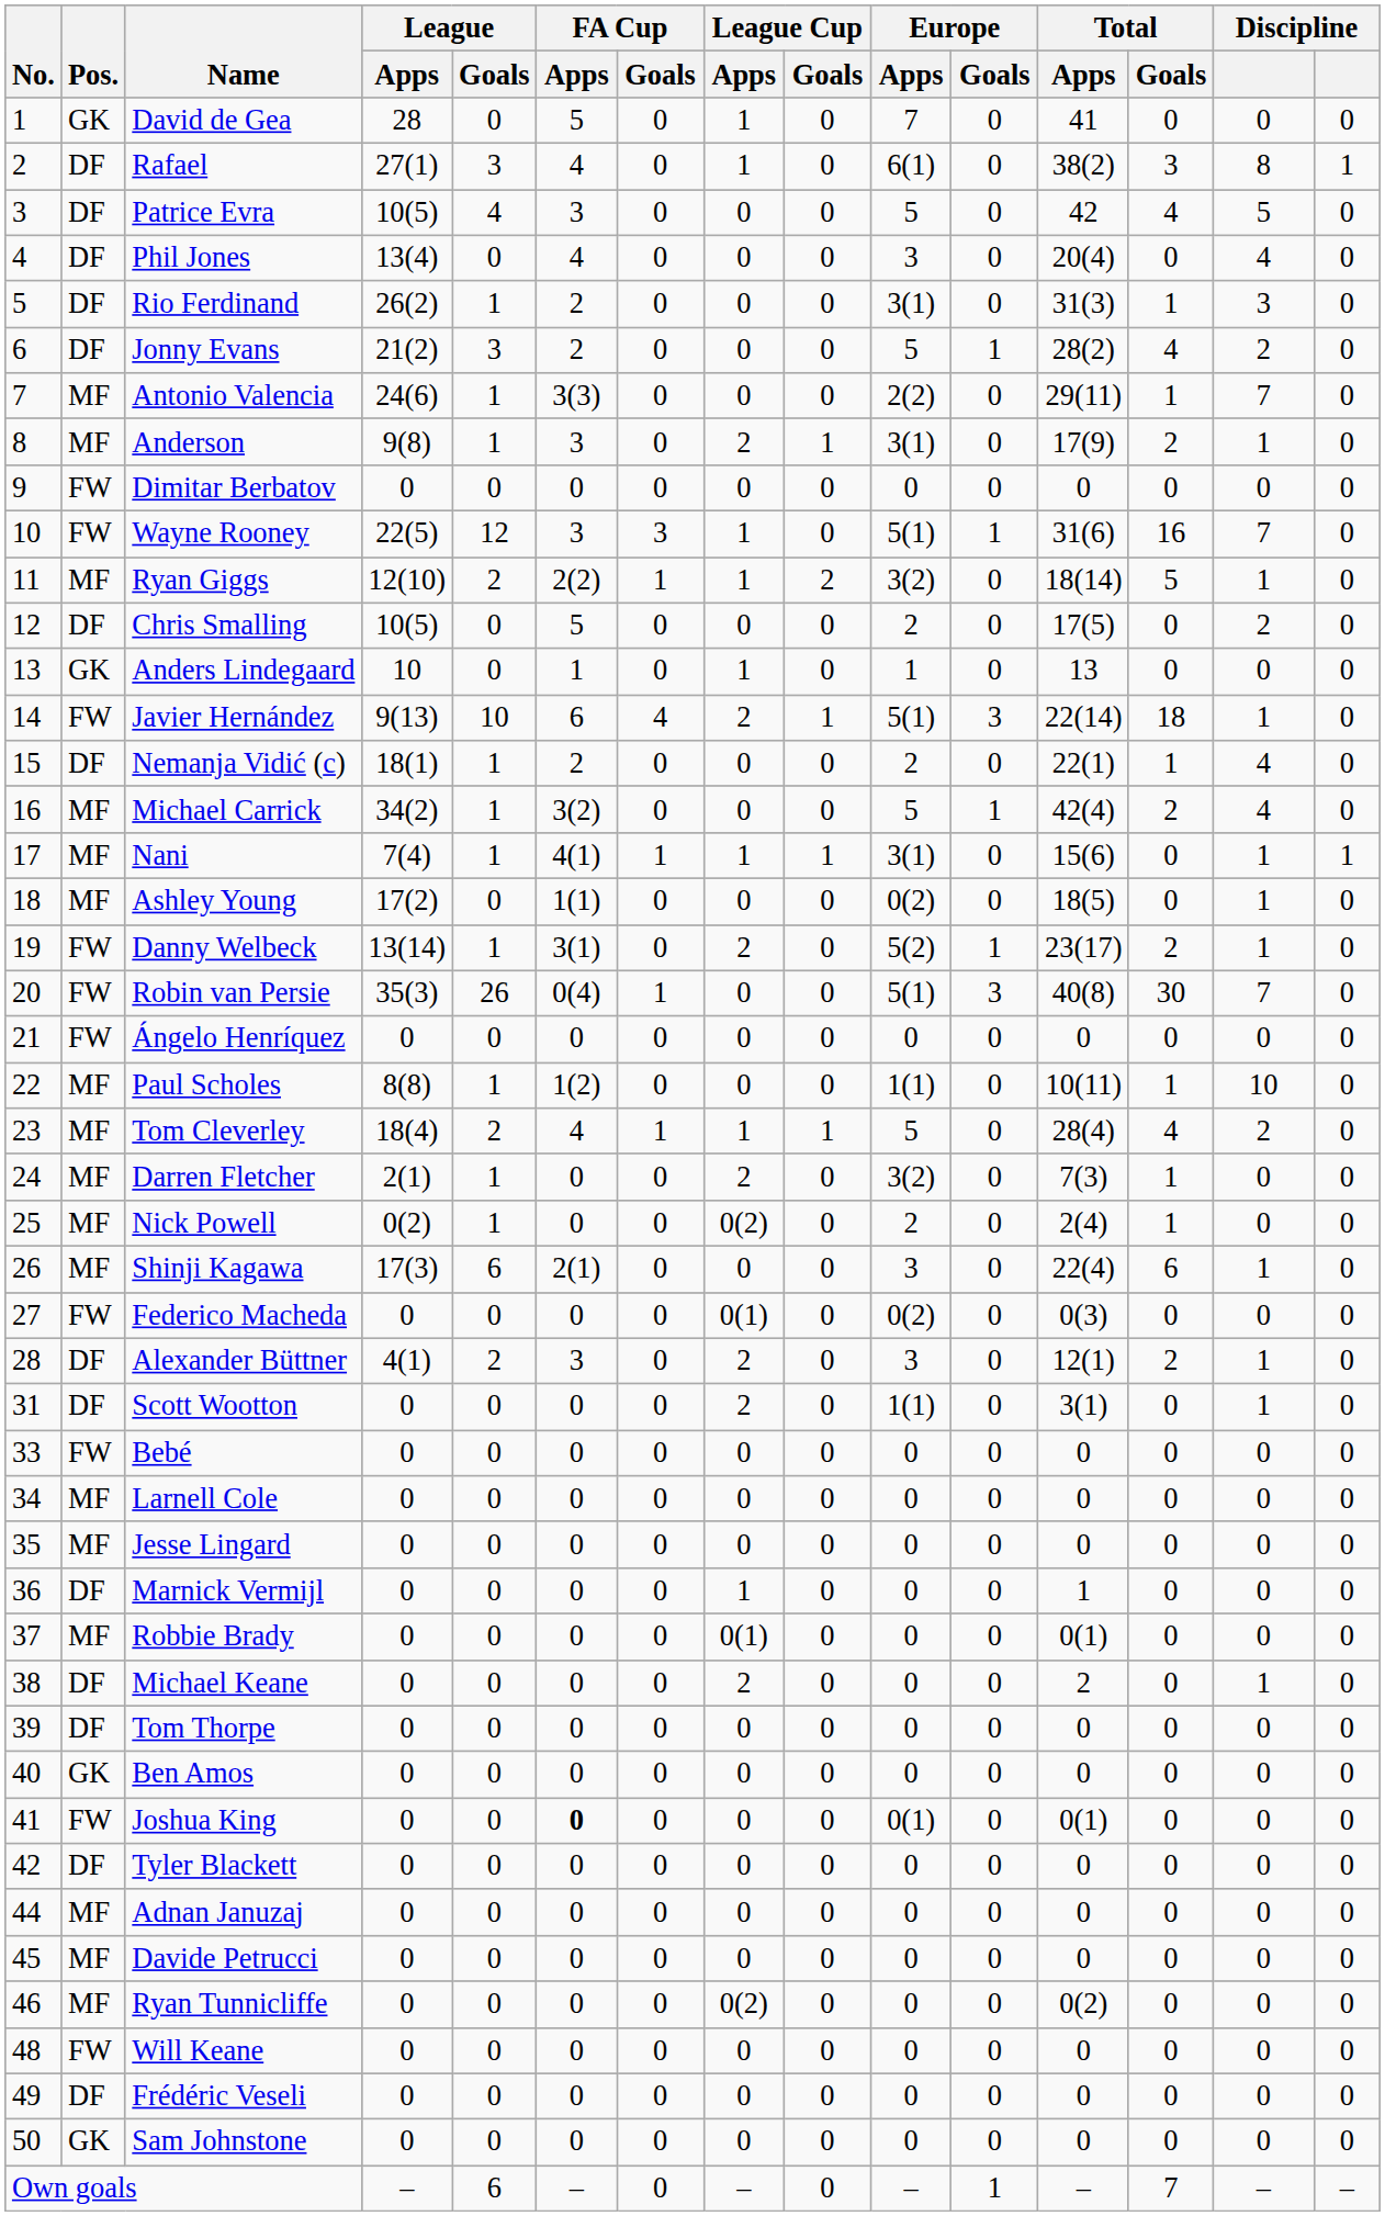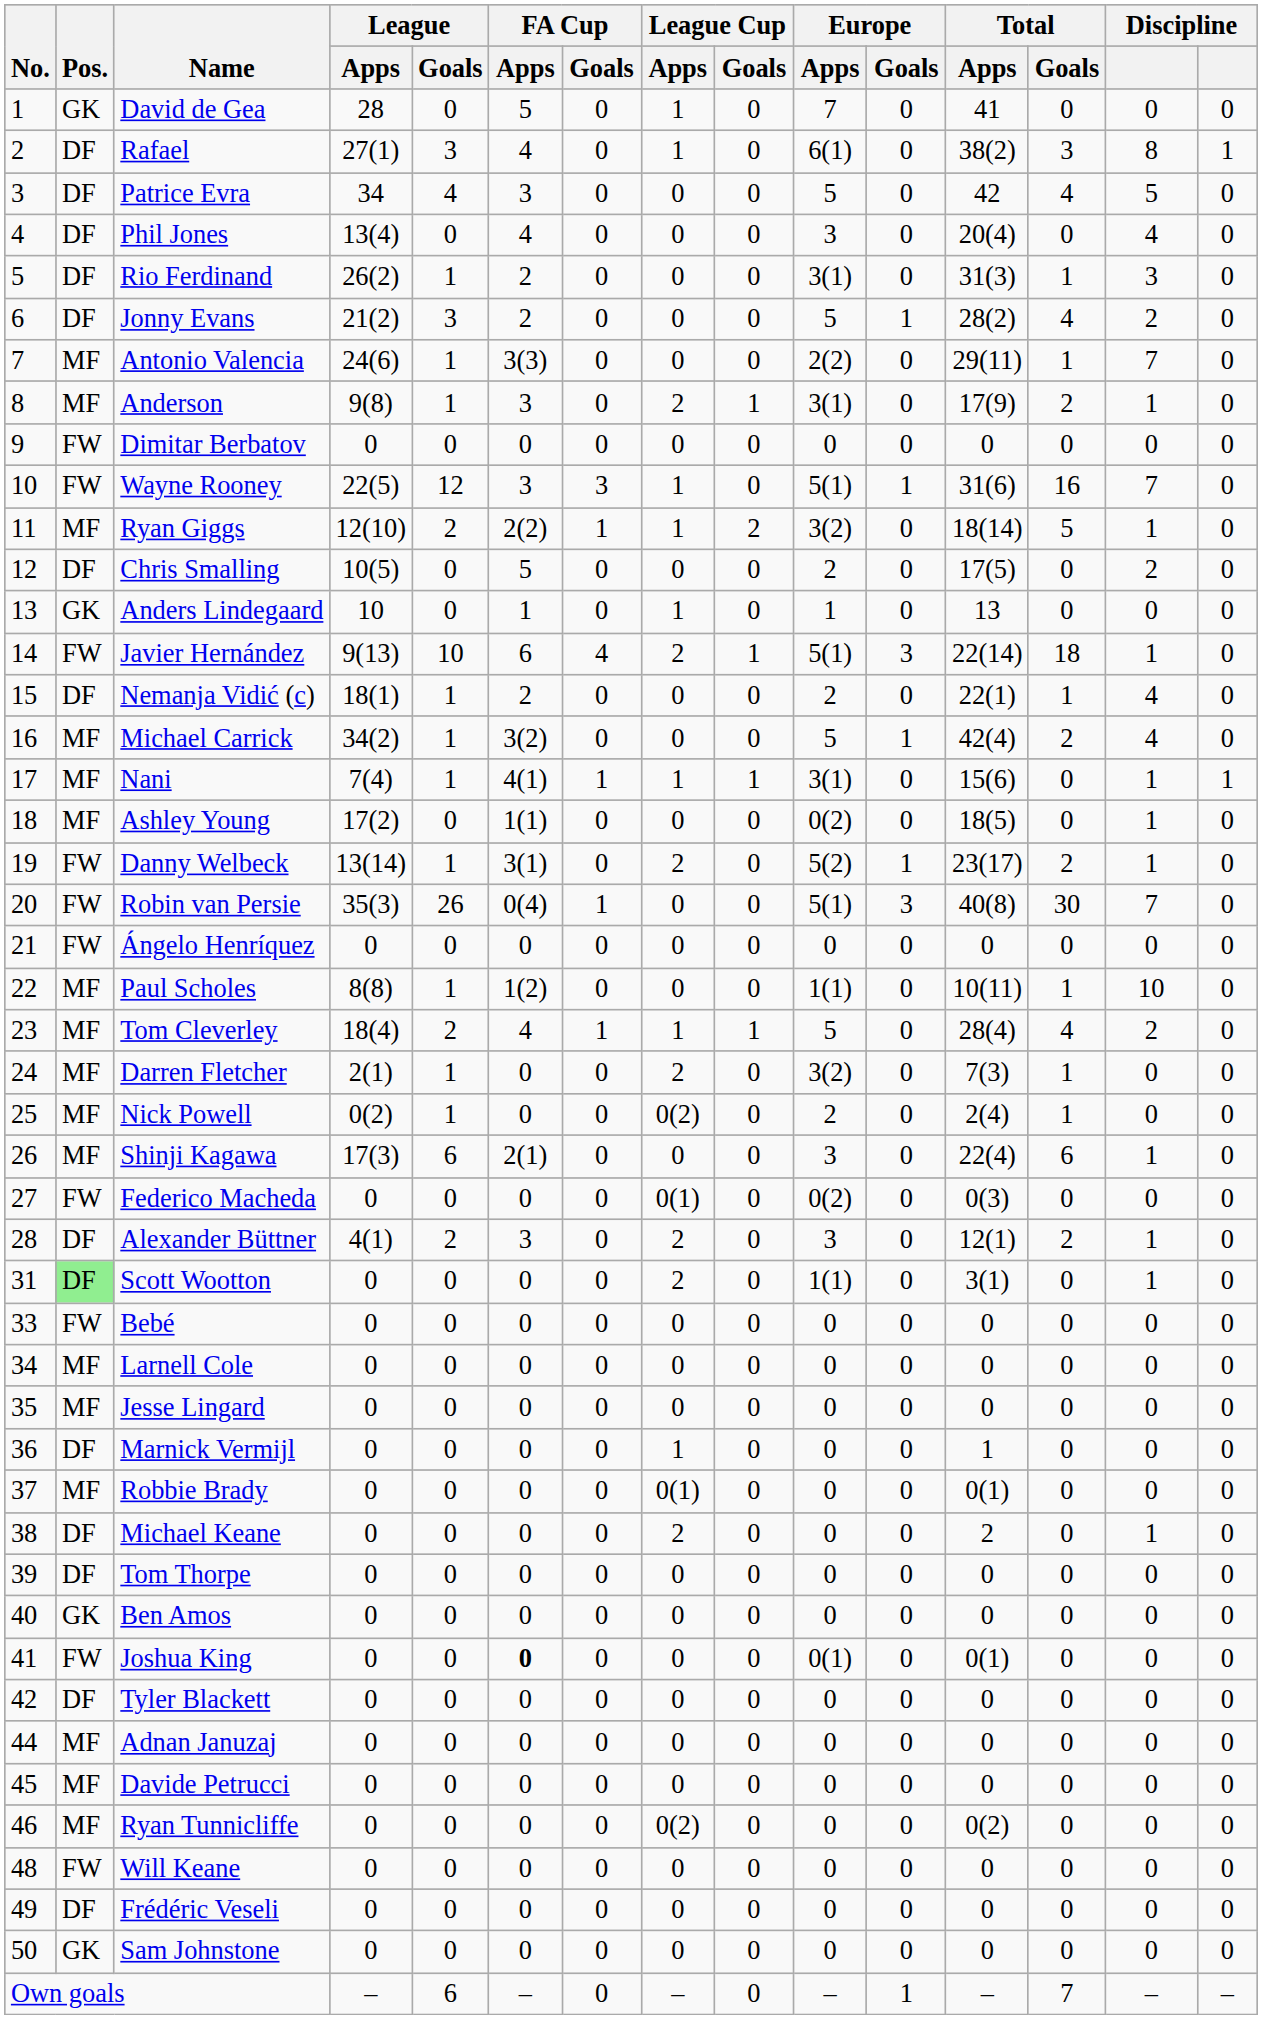Patrice Evra | League / Apps: 10(5) -> 34
Scott Wootton | Pos.: no background -> lightgreen background
